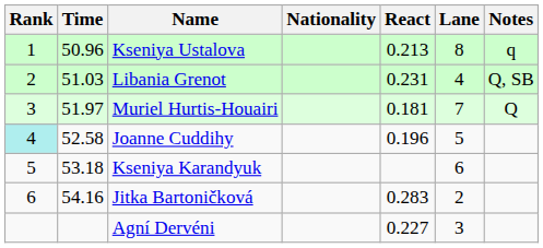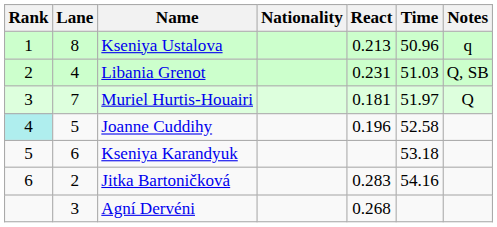columns swapped: Lane <-> Time
Agní Dervéni | React: 0.227 -> 0.268
